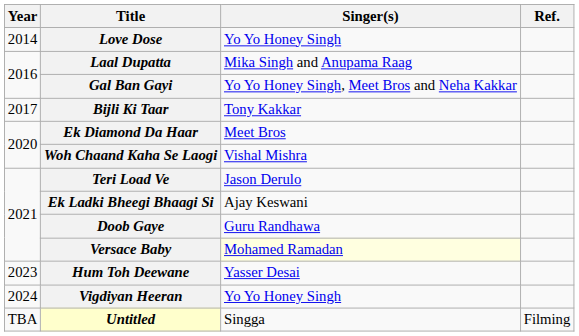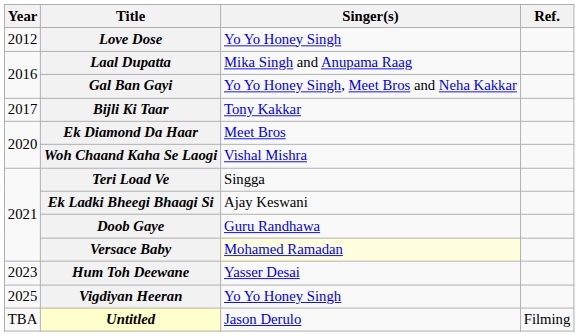Love Dose | Year: 2014 -> 2012
Teri Load Ve | Singer(s): Jason Derulo -> Singga
Vigdiyan Heeran | Year: 2024 -> 2025
Untitled | Singer(s): Singga -> Jason Derulo
